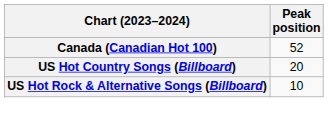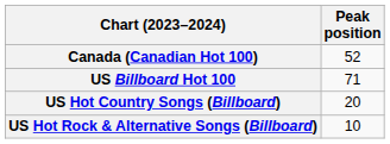+ row: US Billboard Hot 100 | 71
